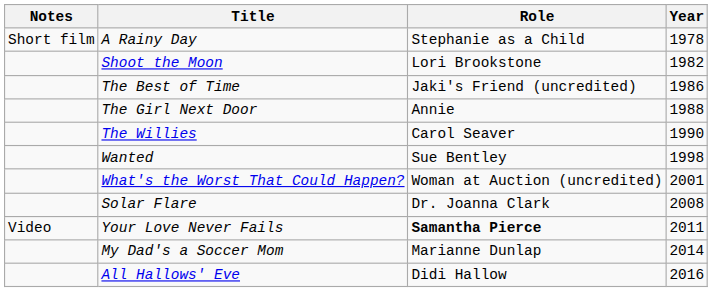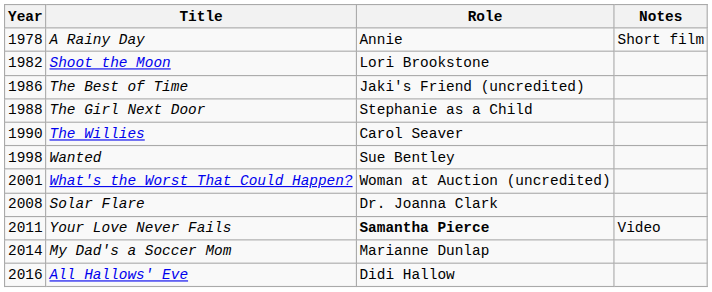columns swapped: Year <-> Notes
A Rainy Day | Role: Stephanie as a Child -> Annie
The Girl Next Door | Role: Annie -> Stephanie as a Child
